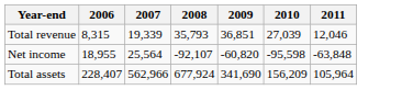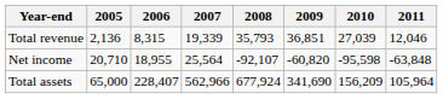+ column: 2005 | 2,136 | 20,710 | 65,000
